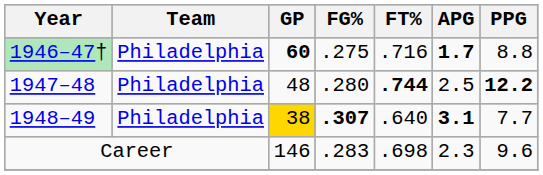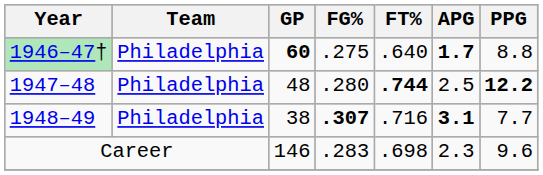1946–47† | FT%: .716 -> .640
1948–49 | GP: gold background -> no background
1948–49 | FT%: .640 -> .716
